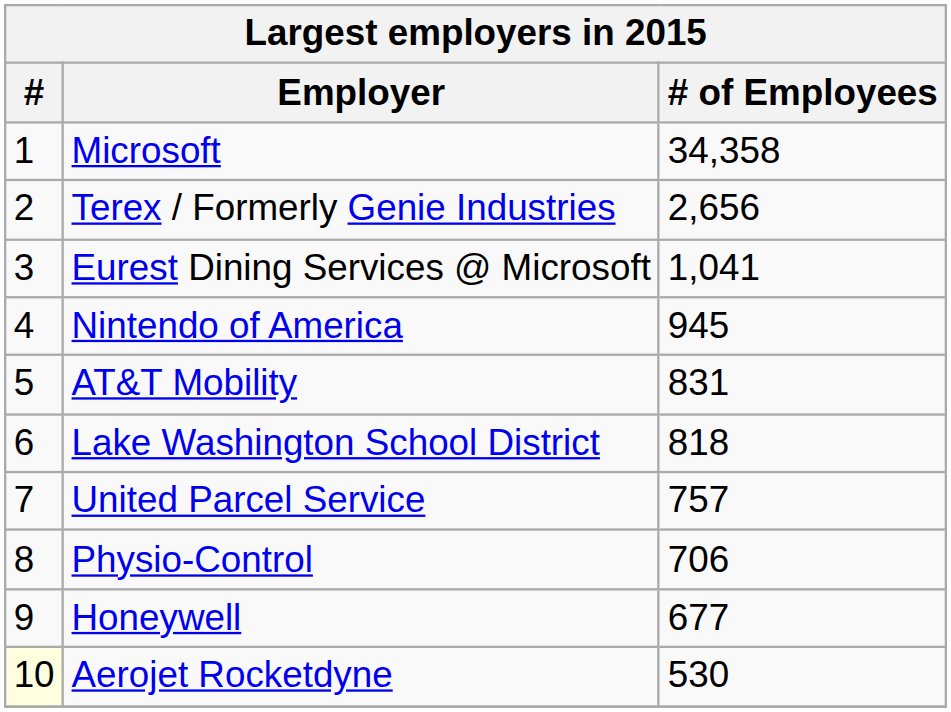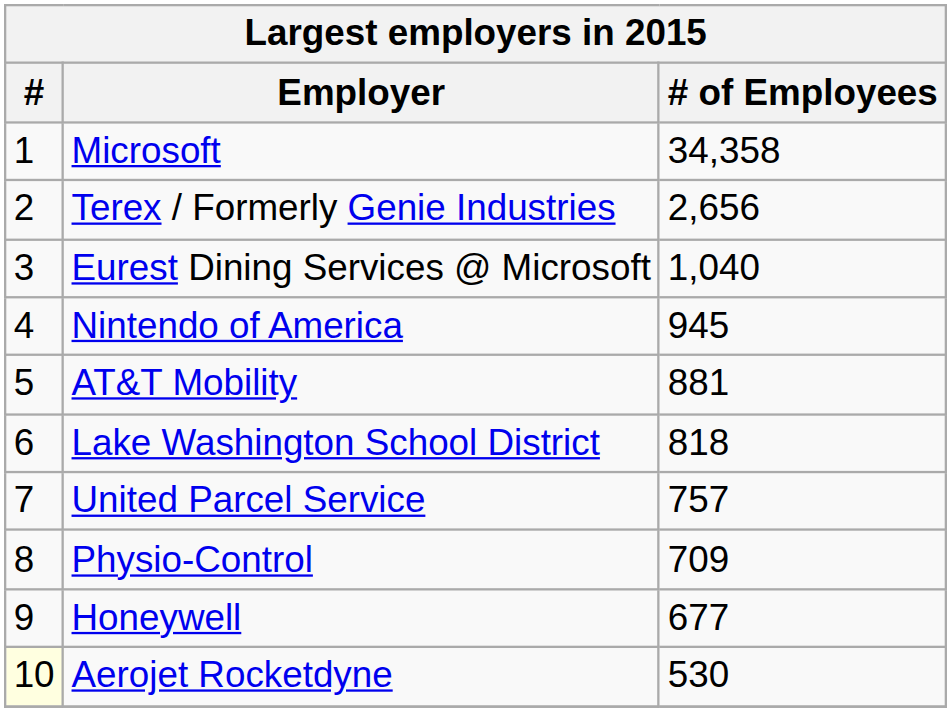Eurest Dining Services @ Microsoft | # of Employees: 1,041 -> 1,040
AT&T Mobility | # of Employees: 831 -> 881
Physio-Control | # of Employees: 706 -> 709
